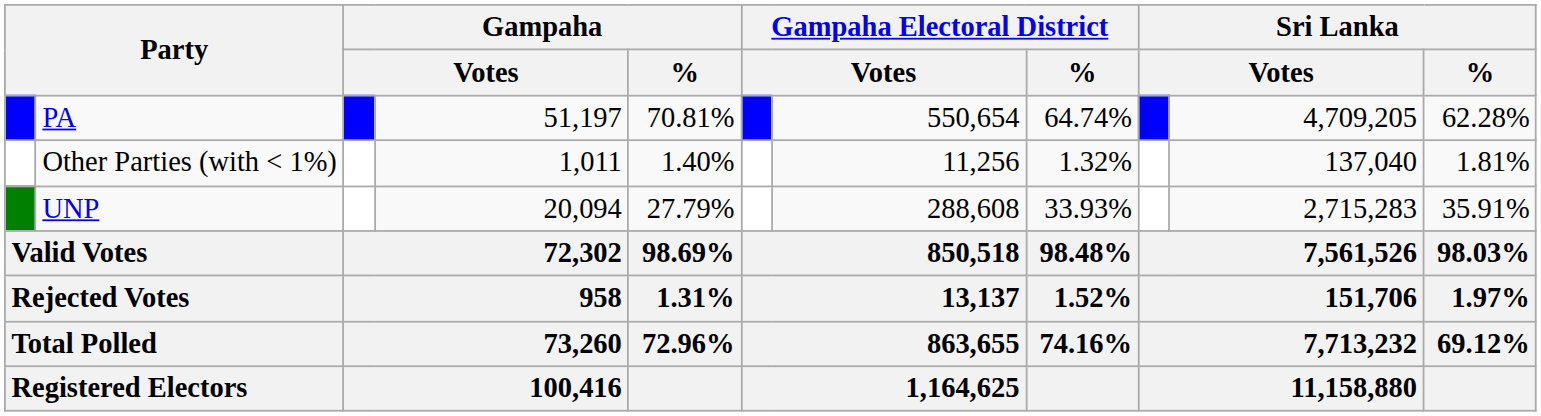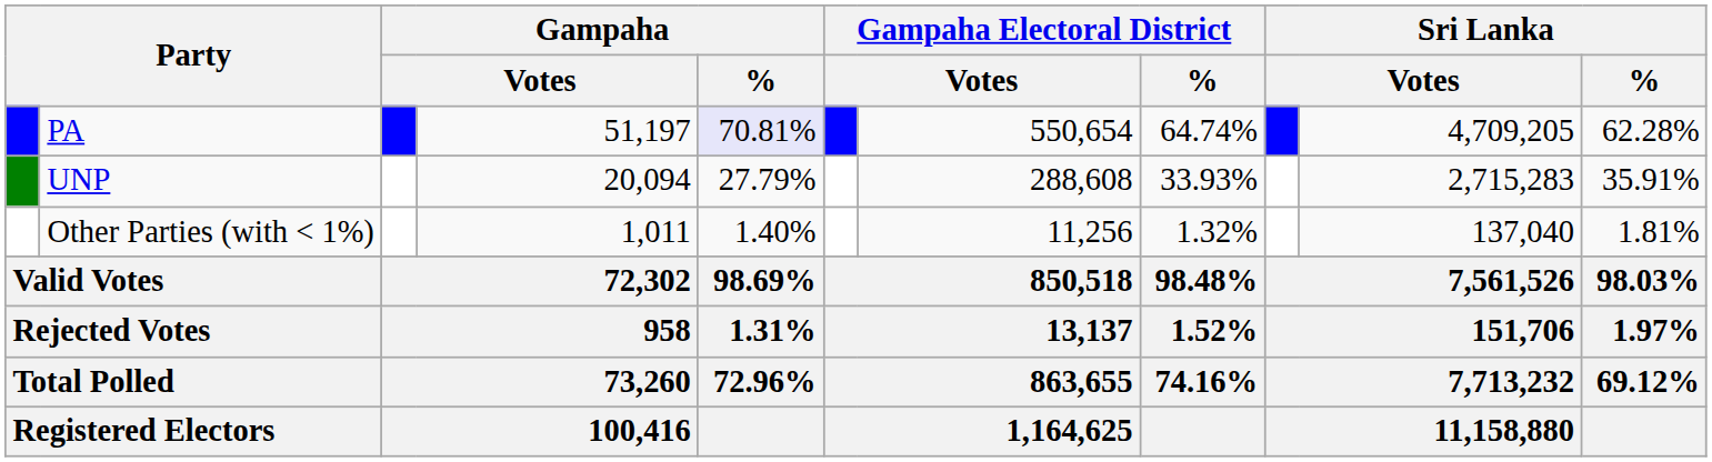PA | Gampaha / %: no background -> lavender background
rows swapped: UNP <-> Other Parties (with < 1%)
